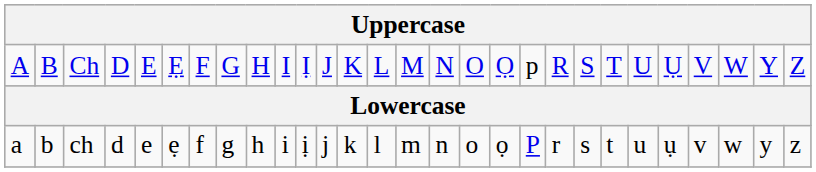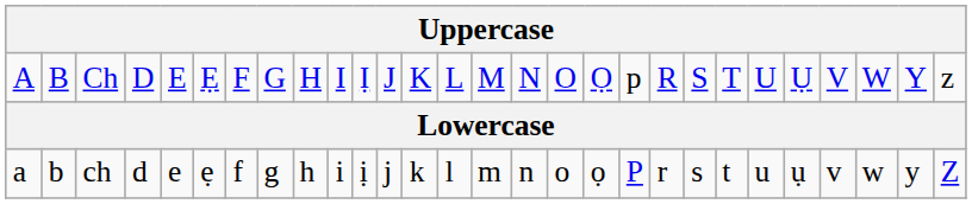Ch | column 28: Z -> z
ch | column 28: z -> Z
